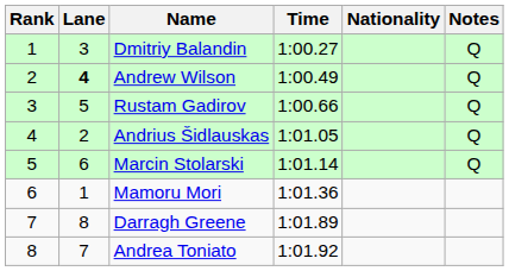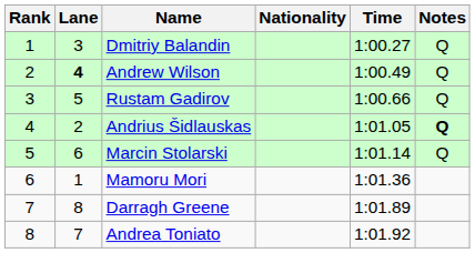columns swapped: Nationality <-> Time
Andrius Šidlauskas | Notes: normal -> bold
